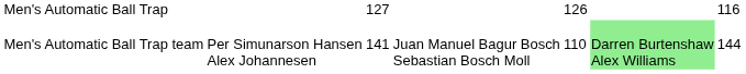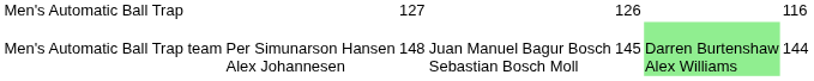Men's Automatic Ball Trap team | column 3: 141 -> 148
Men's Automatic Ball Trap team | column 5: 110 -> 145
